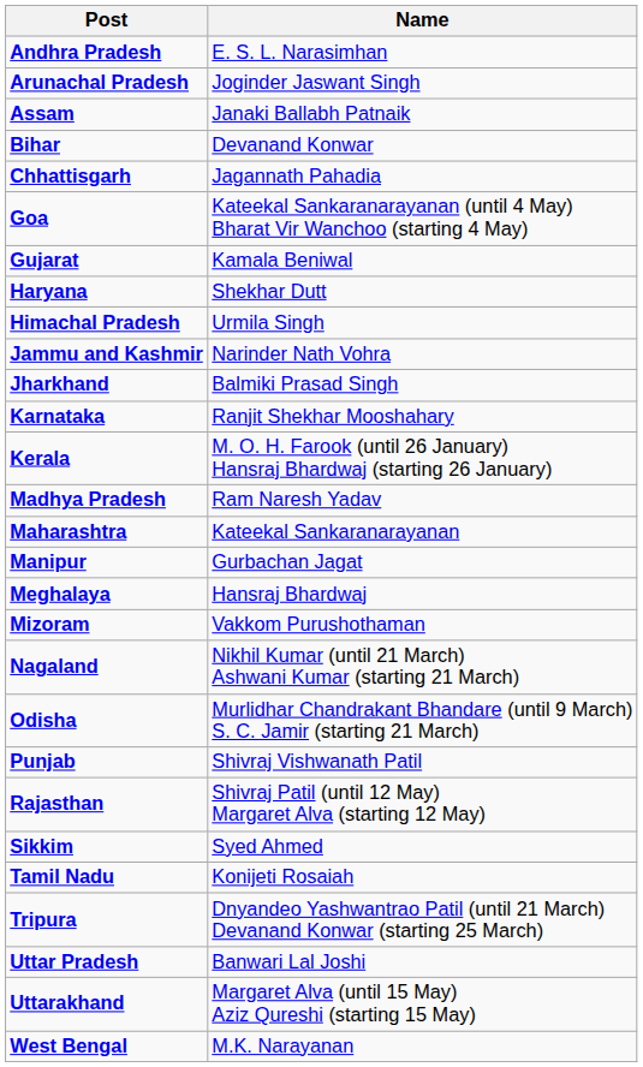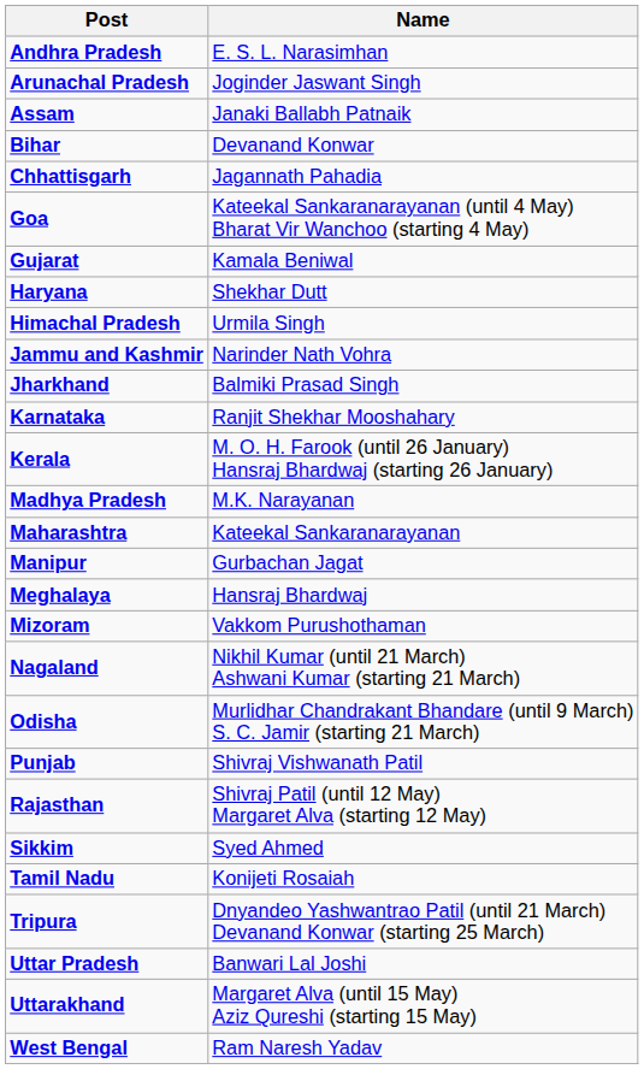Madhya Pradesh | Name: Ram Naresh Yadav -> M.K. Narayanan
West Bengal | Name: M.K. Narayanan -> Ram Naresh Yadav
